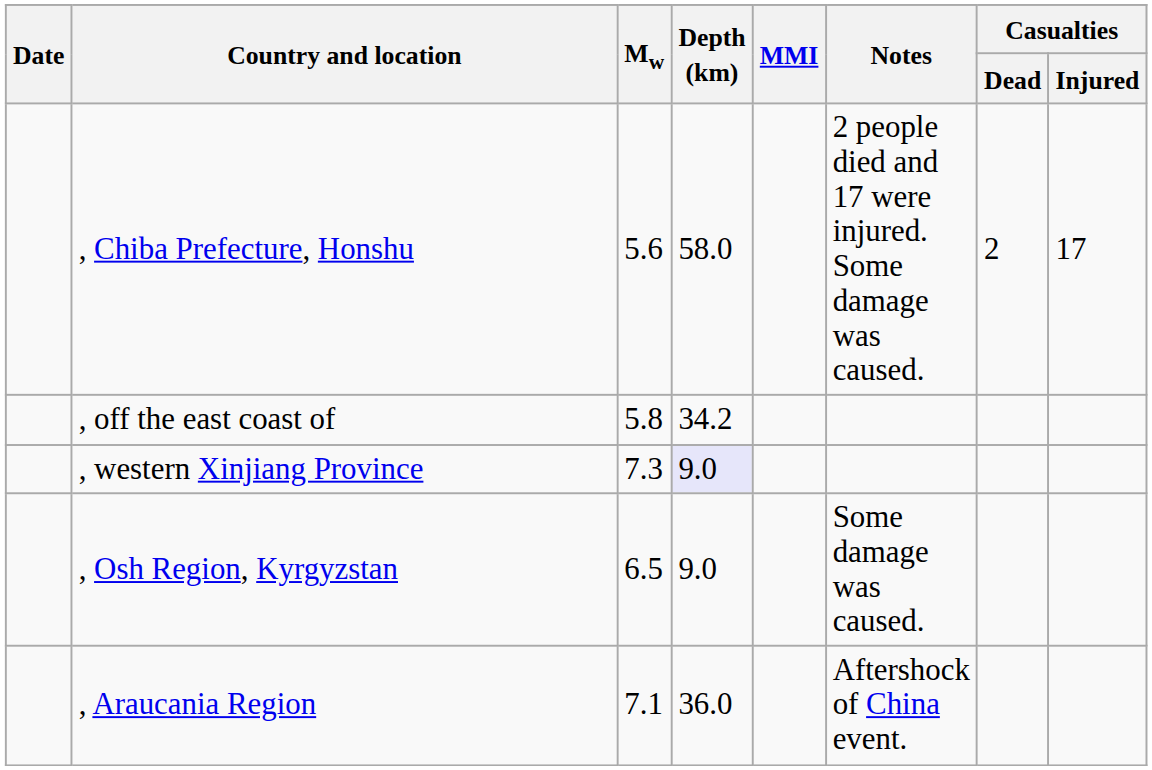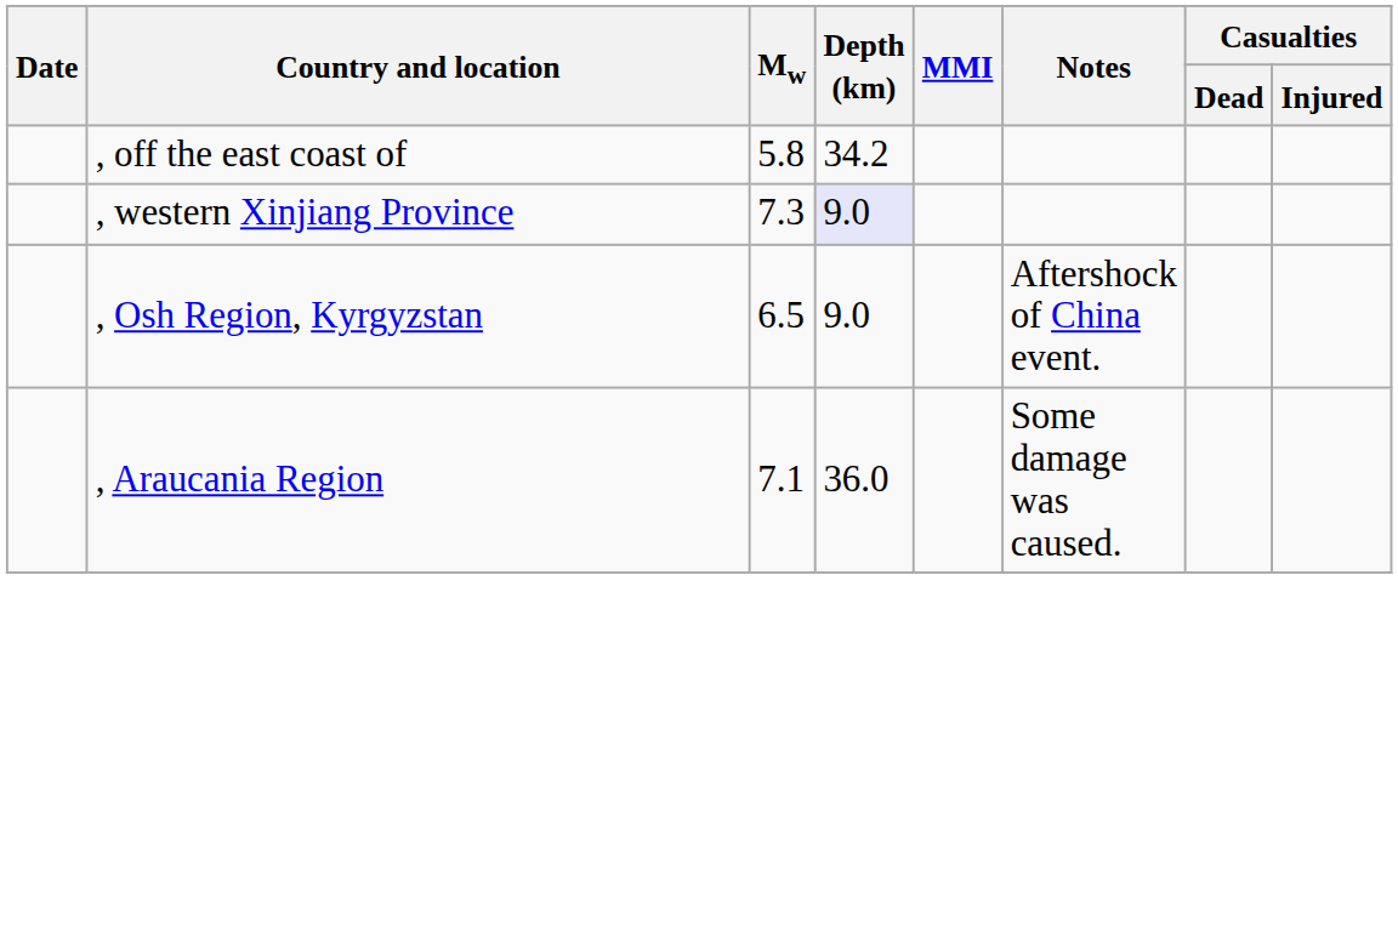- row: , Chiba Prefecture, Honshu | 5.6 | 58.0 | 2 people died and 17 were injured. Some damage was caused. | 2 | 17
, Osh Region, Kyrgyzstan | Notes: Some damage was caused. -> Aftershock of China event.
, Araucania Region | Notes: Aftershock of China event. -> Some damage was caused.
